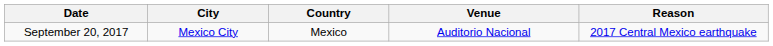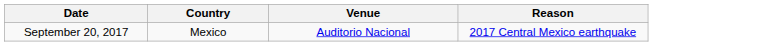- column: City | Mexico City
